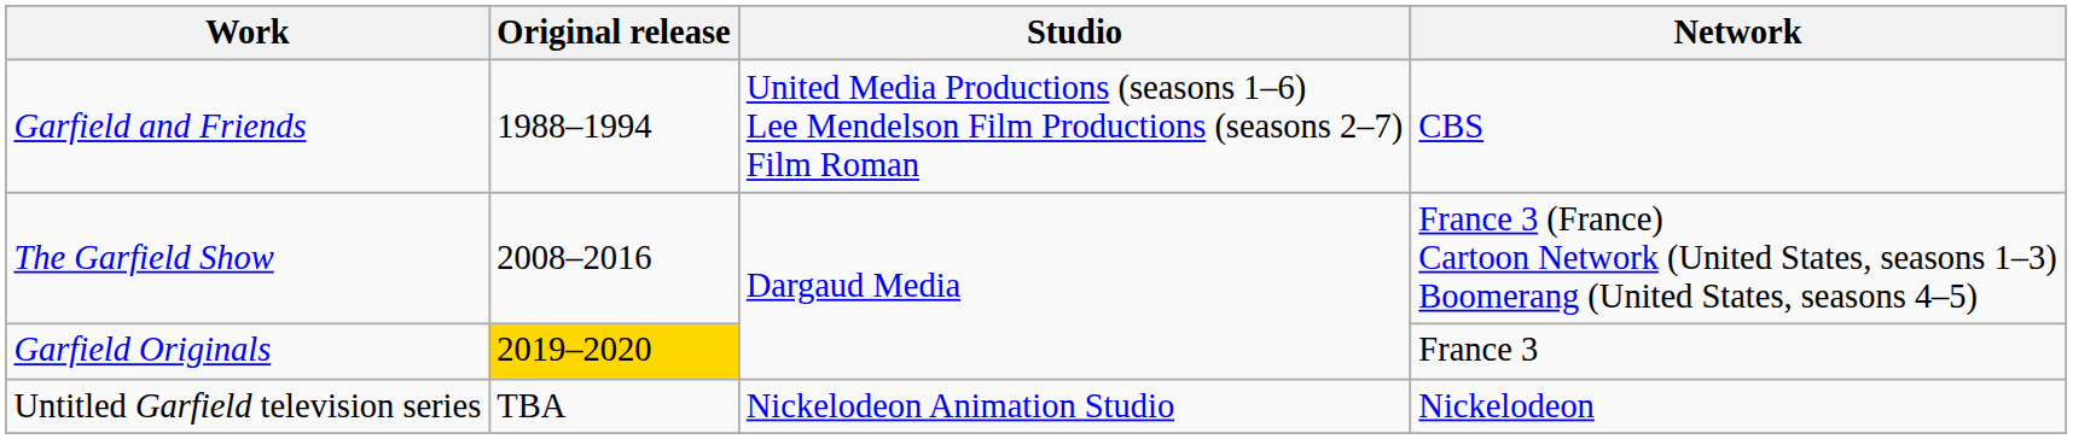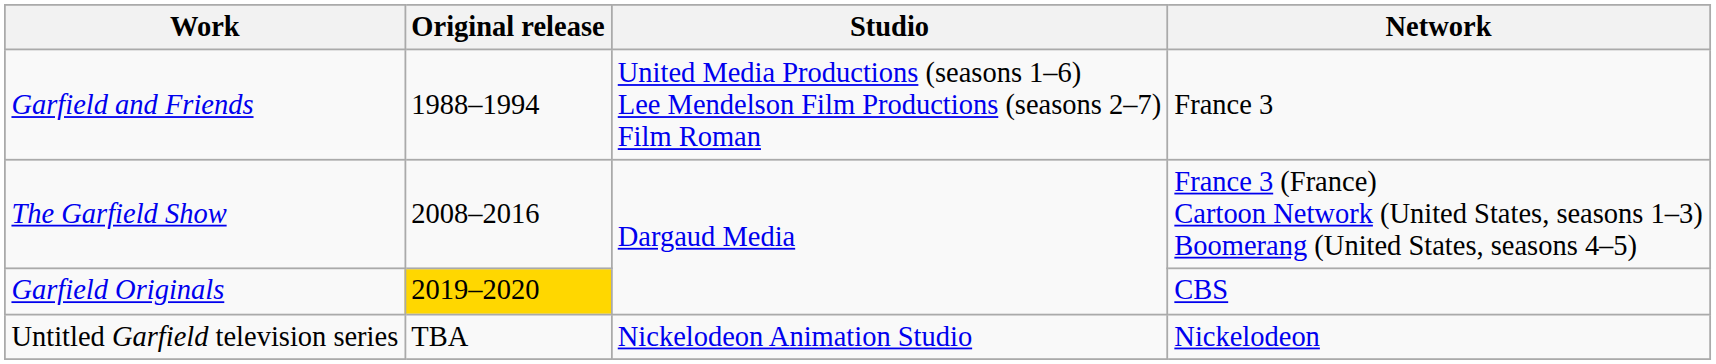Garfield and Friends | Network: CBS -> France 3
Garfield Originals | Network: France 3 -> CBS
